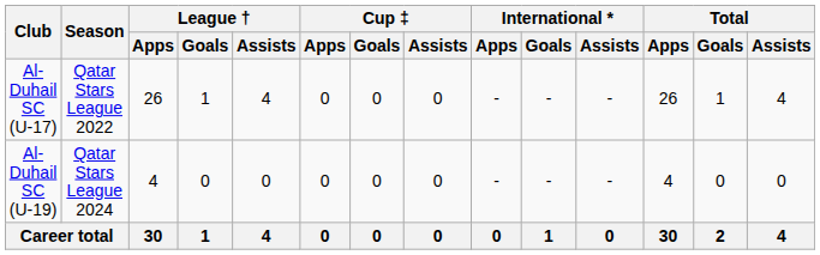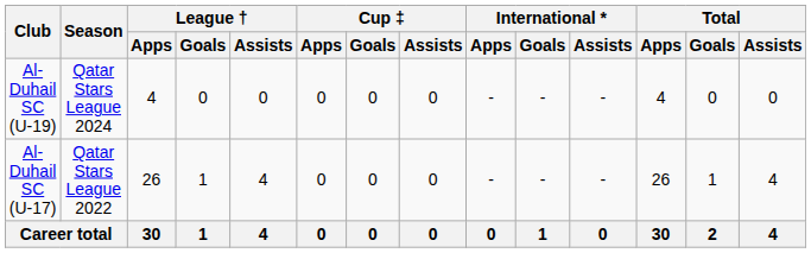rows swapped: Al-Duhail SC (U-17) <-> Al-Duhail SC (U-19)
